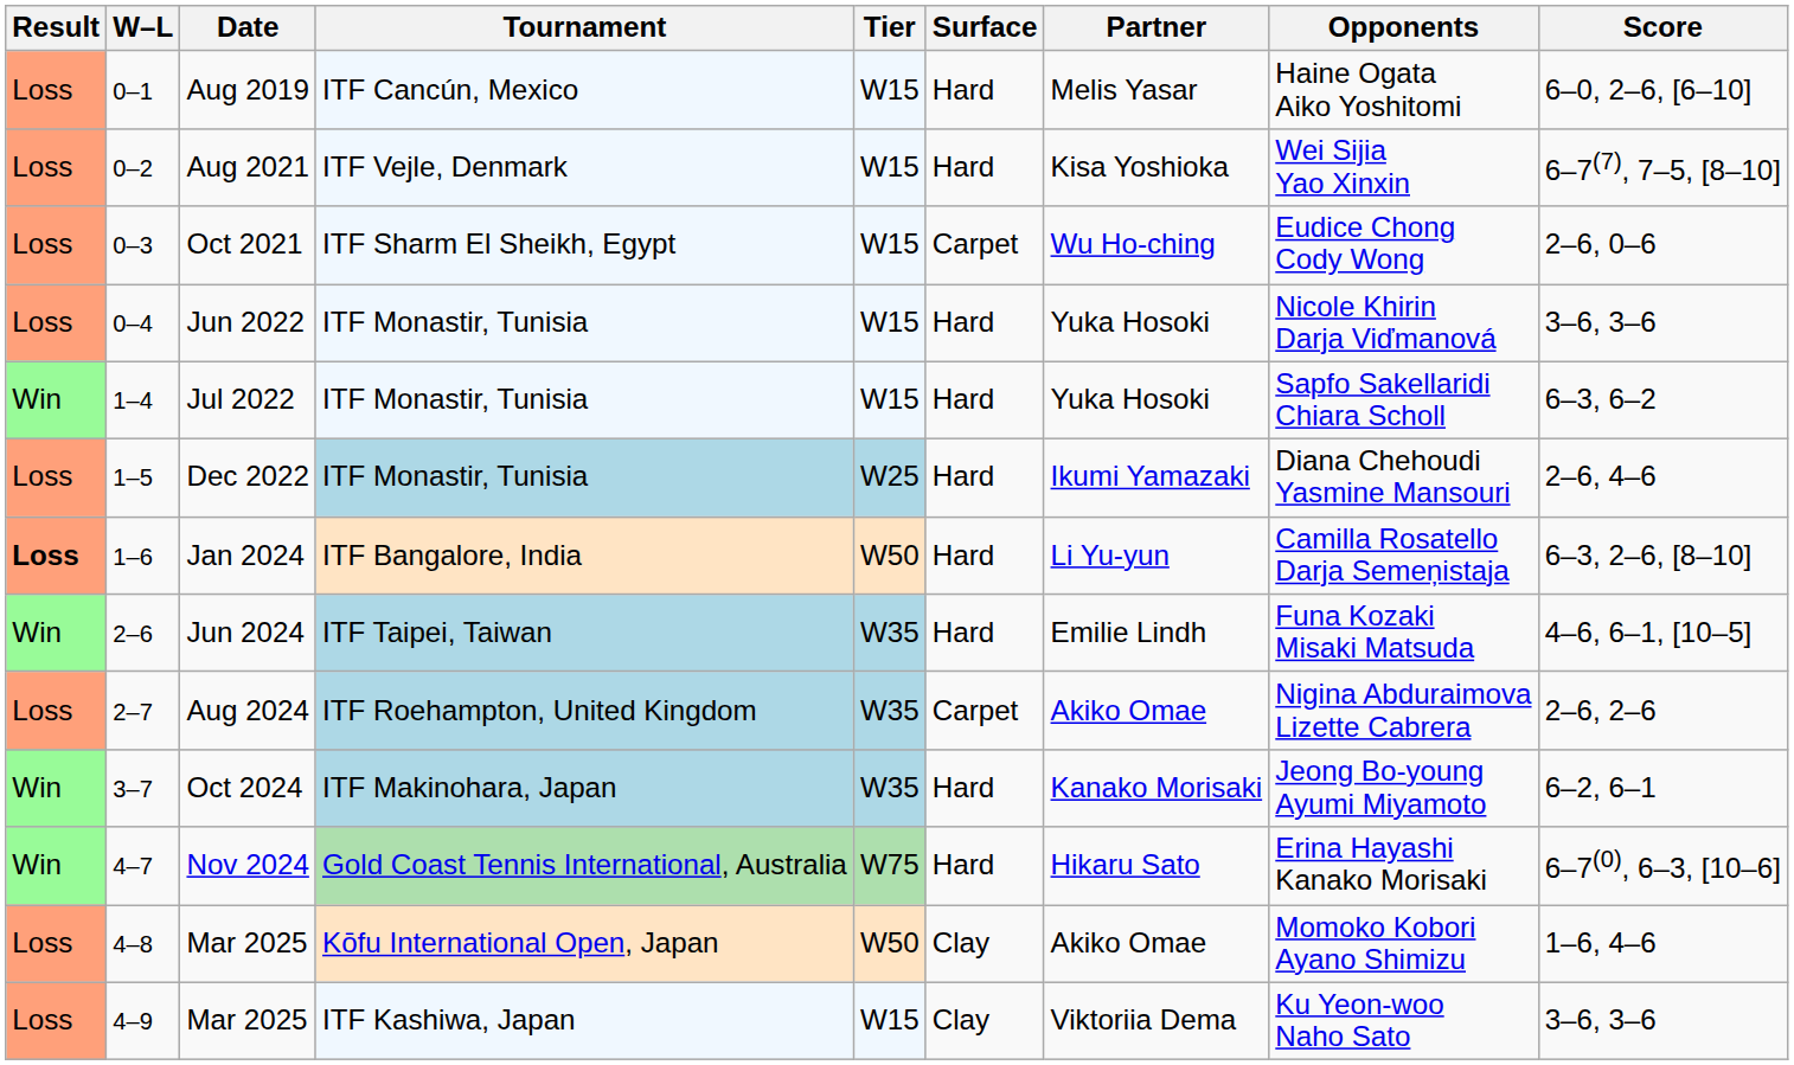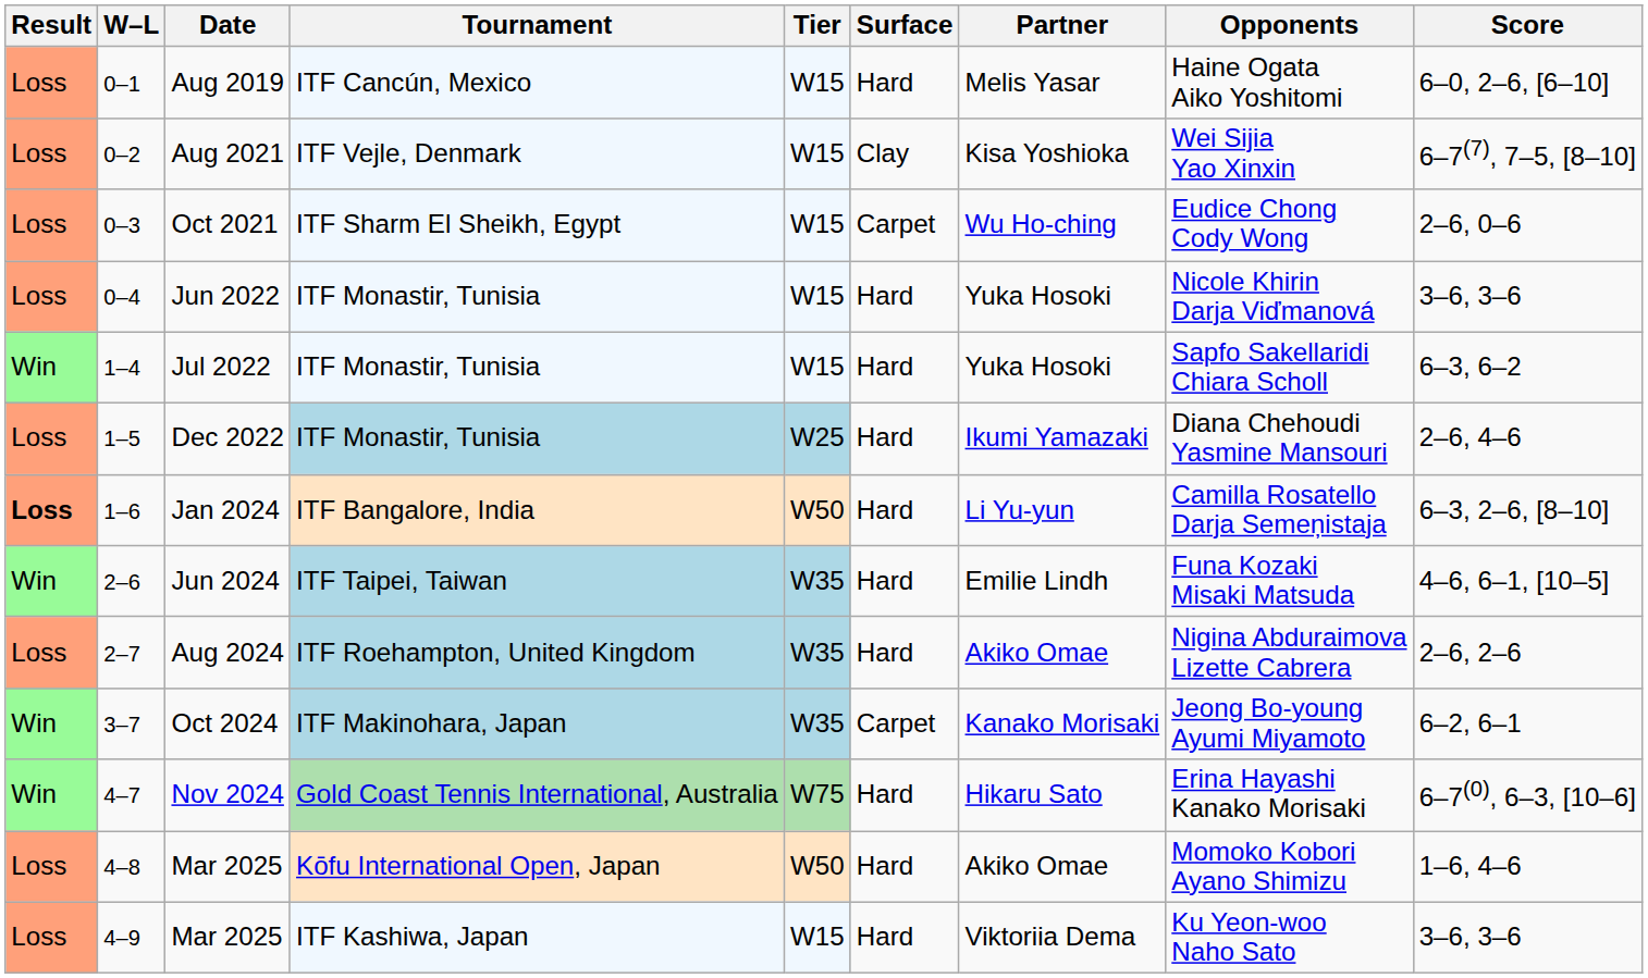Aug 2021 | Surface: Hard -> Clay
Aug 2024 | Surface: Carpet -> Hard
Oct 2024 | Surface: Hard -> Carpet
4–8 / Mar 2025 | Surface: Clay -> Hard
4–9 / Mar 2025 | Surface: Clay -> Hard
